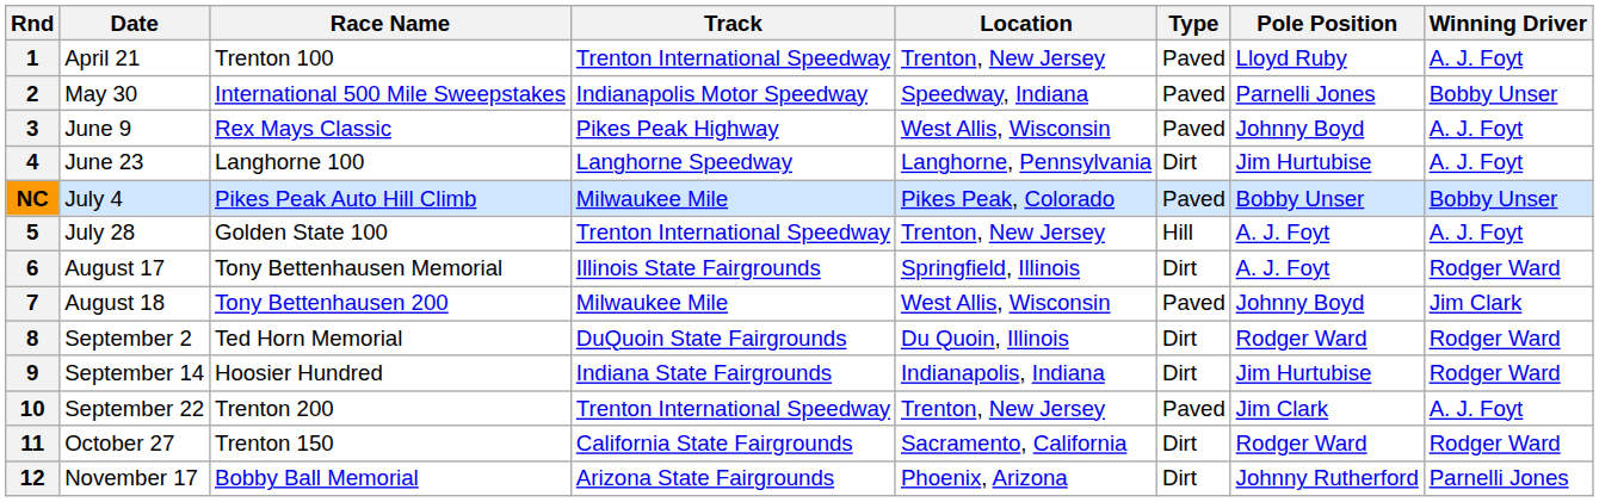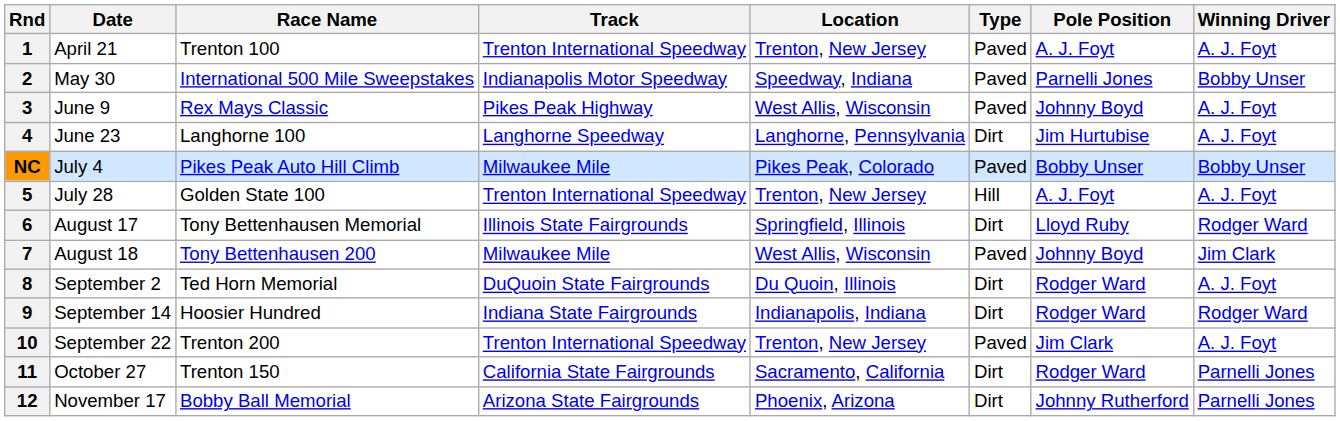1 | Pole Position: Lloyd Ruby -> A. J. Foyt
6 | Pole Position: A. J. Foyt -> Lloyd Ruby
8 | Winning Driver: Rodger Ward -> A. J. Foyt
9 | Pole Position: Jim Hurtubise -> Rodger Ward
11 | Winning Driver: Rodger Ward -> Parnelli Jones
